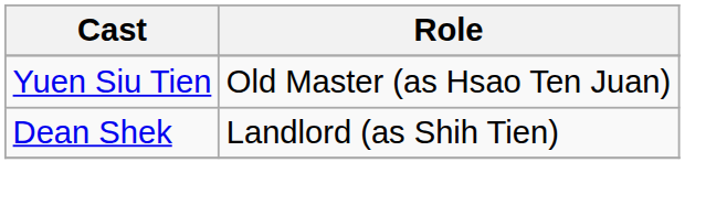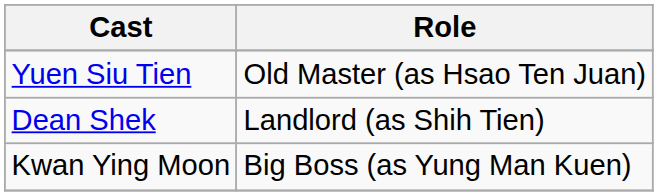+ row: Kwan Ying Moon | Big Boss (as Yung Man Kuen)
